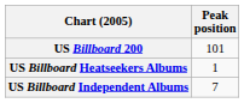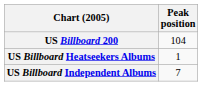US Billboard 200 | Peak position: 101 -> 104
